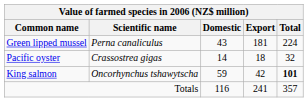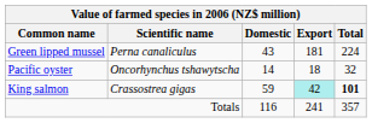Pacific oyster | Scientific name: Crassostrea gigas -> Oncorhynchus tshawytscha
King salmon | Scientific name: Oncorhynchus tshawytscha -> Crassostrea gigas
King salmon | Export: no background -> paleturquoise background
